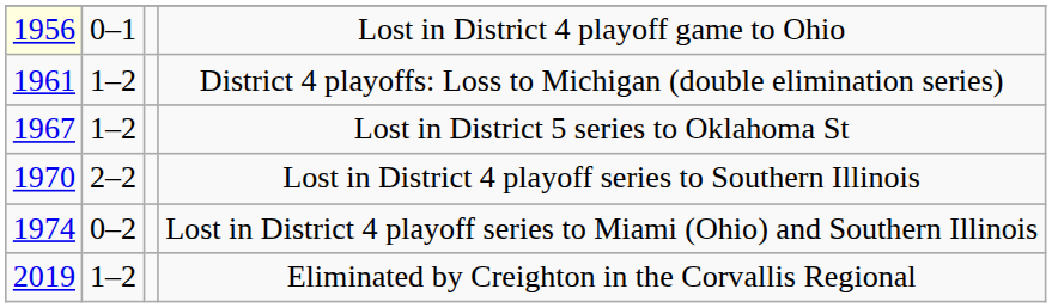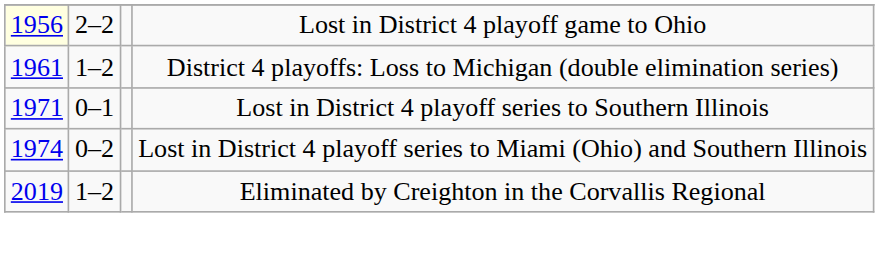Lost in District 4 playoff game to Ohio | column 2: 0–1 -> 2–2
- row: 1967 | 1–2 | Lost in District 5 series to Oklahoma St
Lost in District 4 playoff series to Southern Illinois | column 1: 1970 -> 1971
Lost in District 4 playoff series to Southern Illinois | column 2: 2–2 -> 0–1
